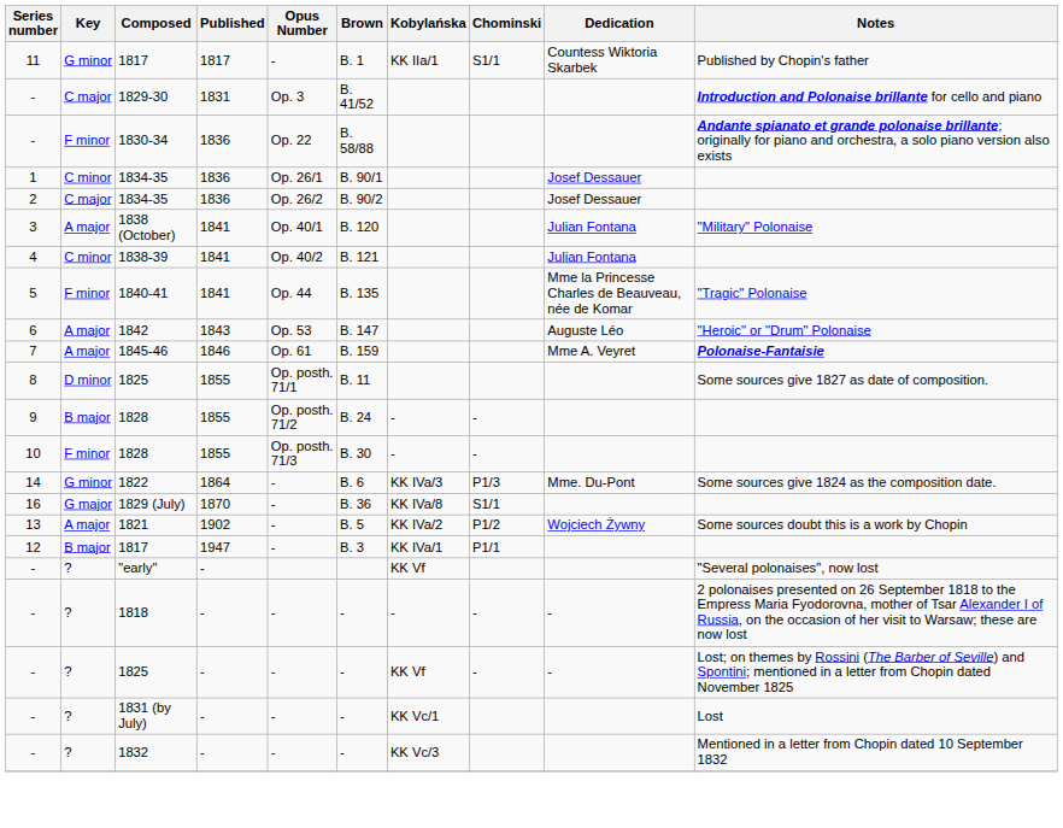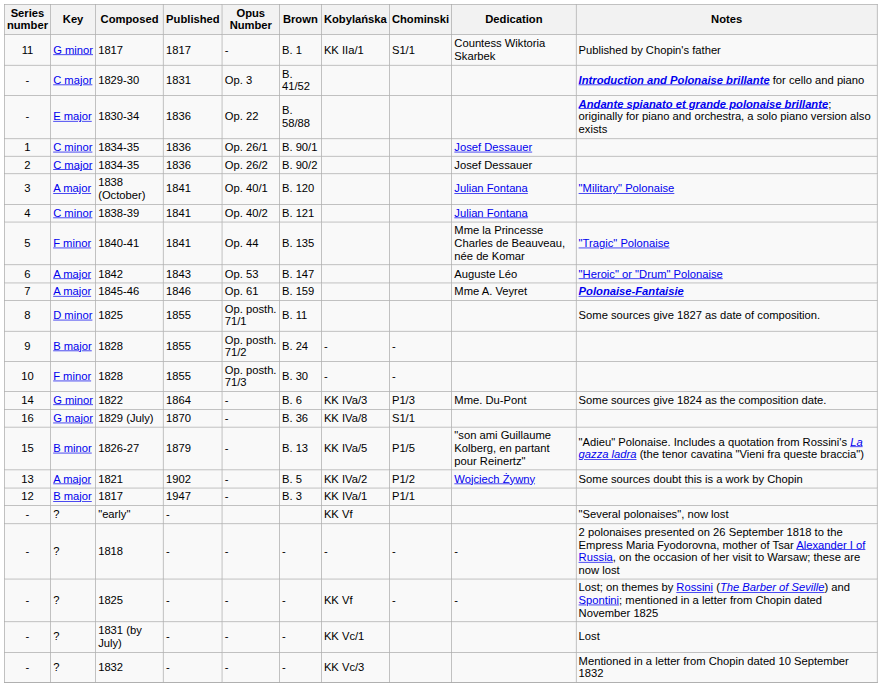1830-34 | Key: F minor -> E major
+ row: 15 | B minor | 1826-27 | 1879 | - | B. 13 | KK IVa/5 | P1/5 | "son ami Guillaume Kolberg, en partant pour Reinertz" | "Adieu" Polonaise. Includes a quotation from Rossini's La gazza ladra (the tenor cavatina "Vieni fra queste braccia")
